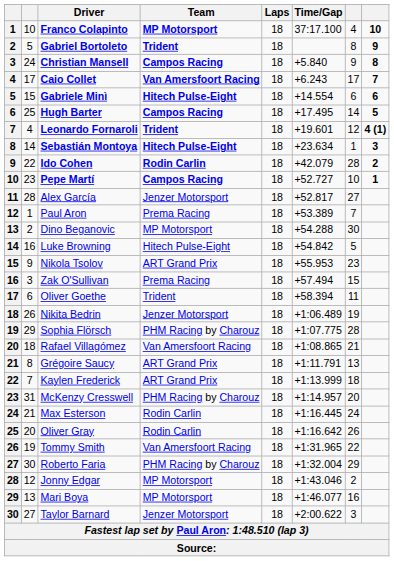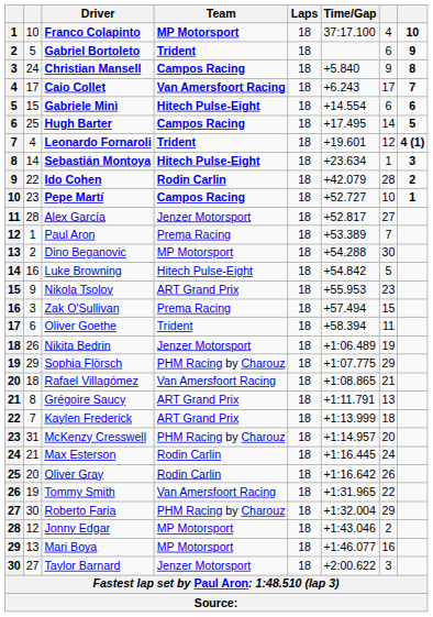Gabriel Bortoleto | column 7: 8 -> 6
Sophia Flörsch | column 7: 28 -> 29
